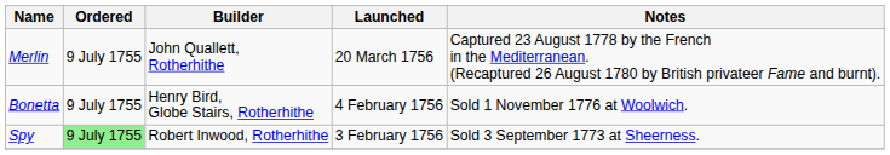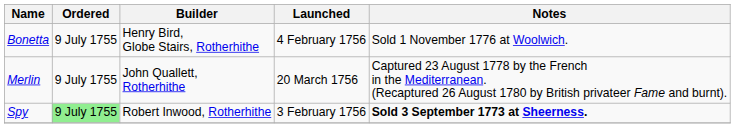rows swapped: Bonetta <-> Merlin
Spy | Notes: normal -> bold
